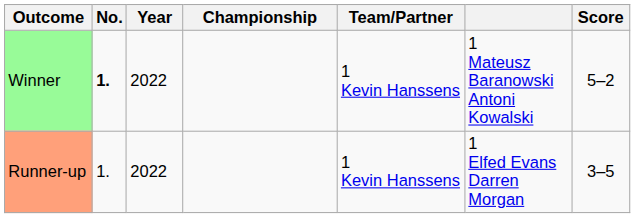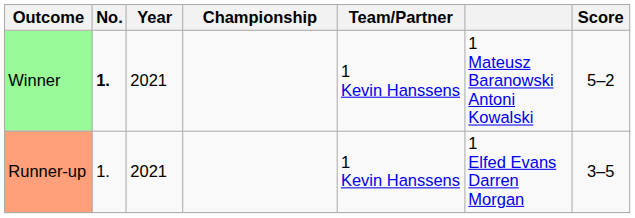Winner | Year: 2022 -> 2021
Runner-up | Year: 2022 -> 2021
